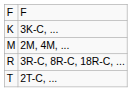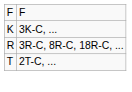- row: M | 2M, 4M, ...
